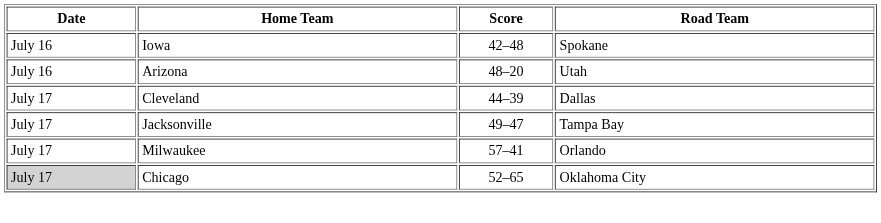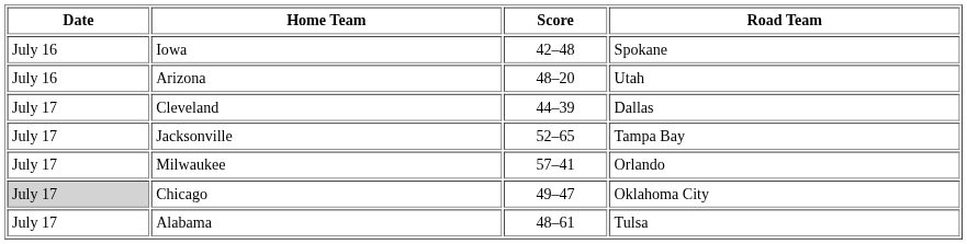Jacksonville | Score: 49–47 -> 52–65
Chicago | Score: 52–65 -> 49–47
+ row: July 17 | Alabama | 48–61 | Tulsa
